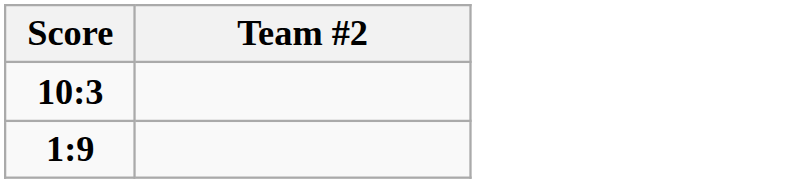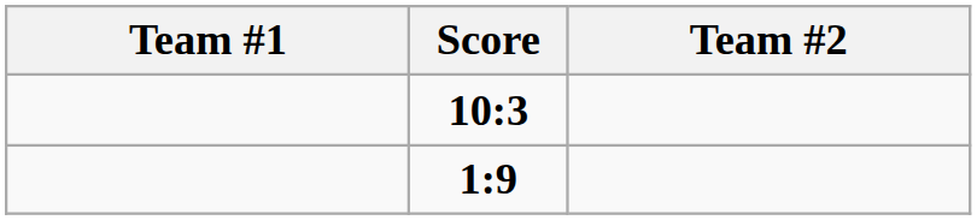+ column: Team #1
